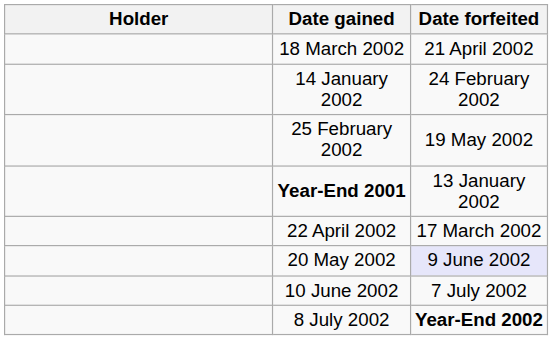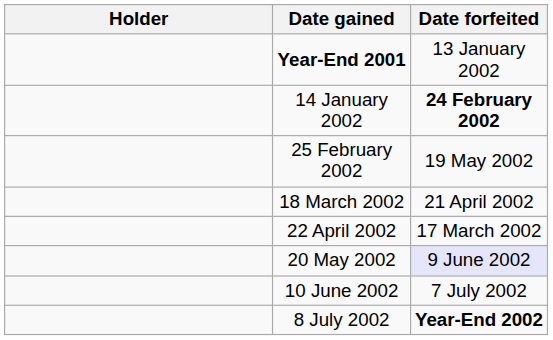rows swapped: Year-End 2001 <-> 18 March 2002
14 January 2002 | Date forfeited: normal -> bold
